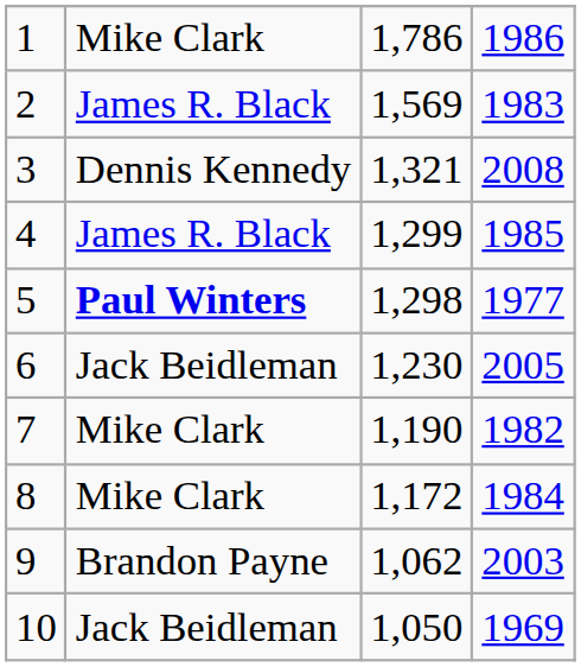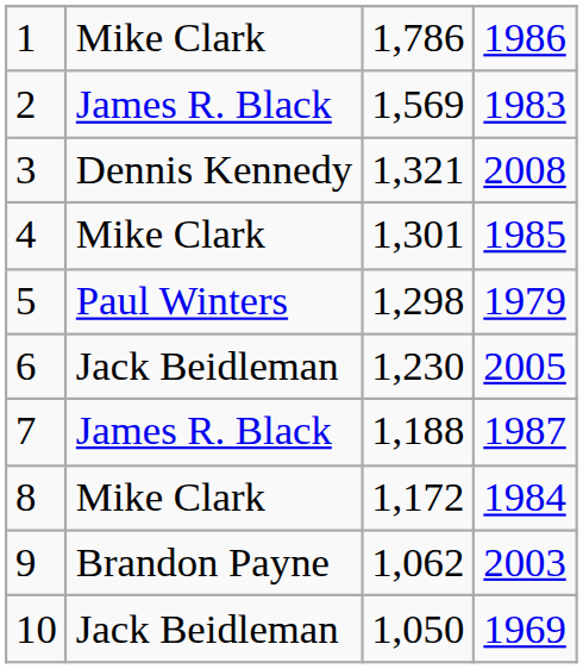4 | column 2: James R. Black -> Mike Clark
4 | column 3: 1,299 -> 1,301
5 | column 2: bold -> normal
5 | column 4: 1977 -> 1979
7 | column 2: Mike Clark -> James R. Black
7 | column 3: 1,190 -> 1,188
7 | column 4: 1982 -> 1987
